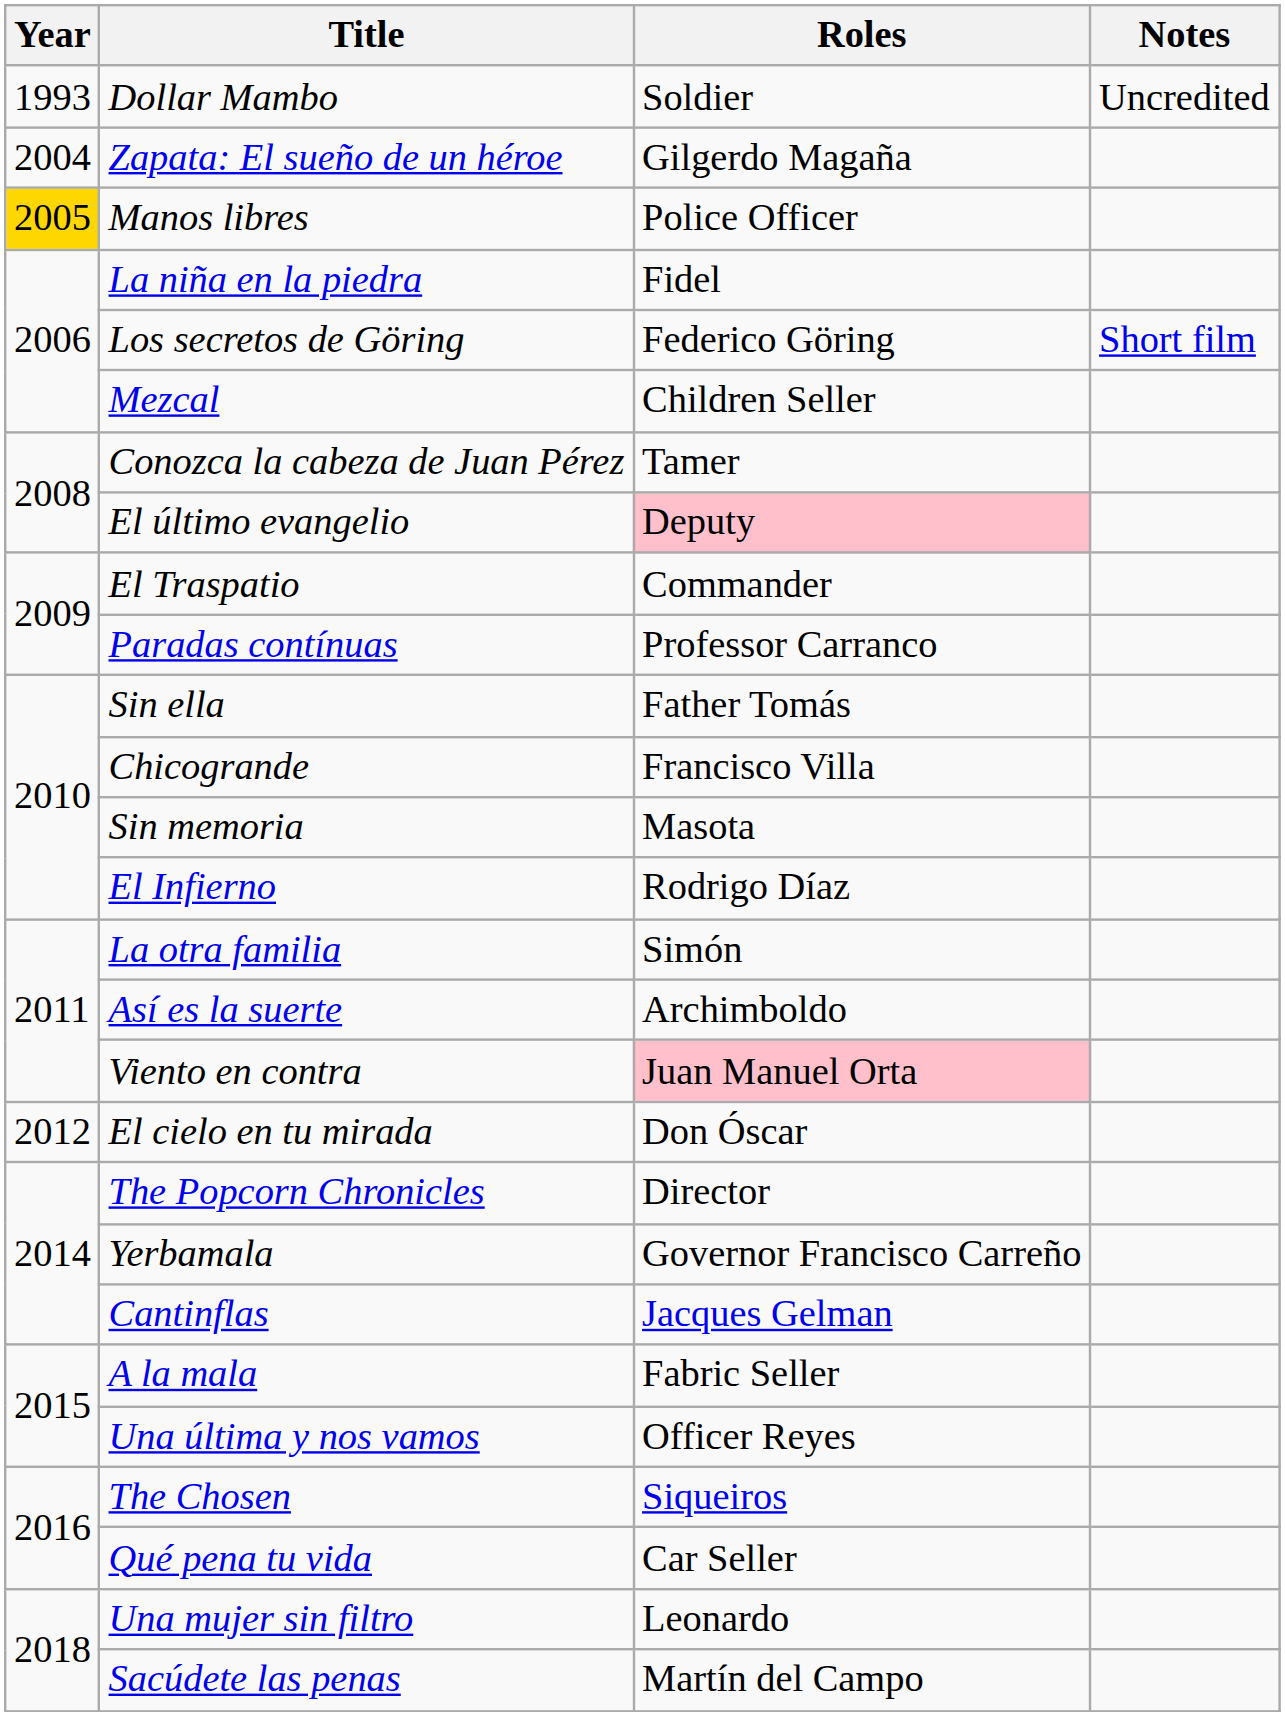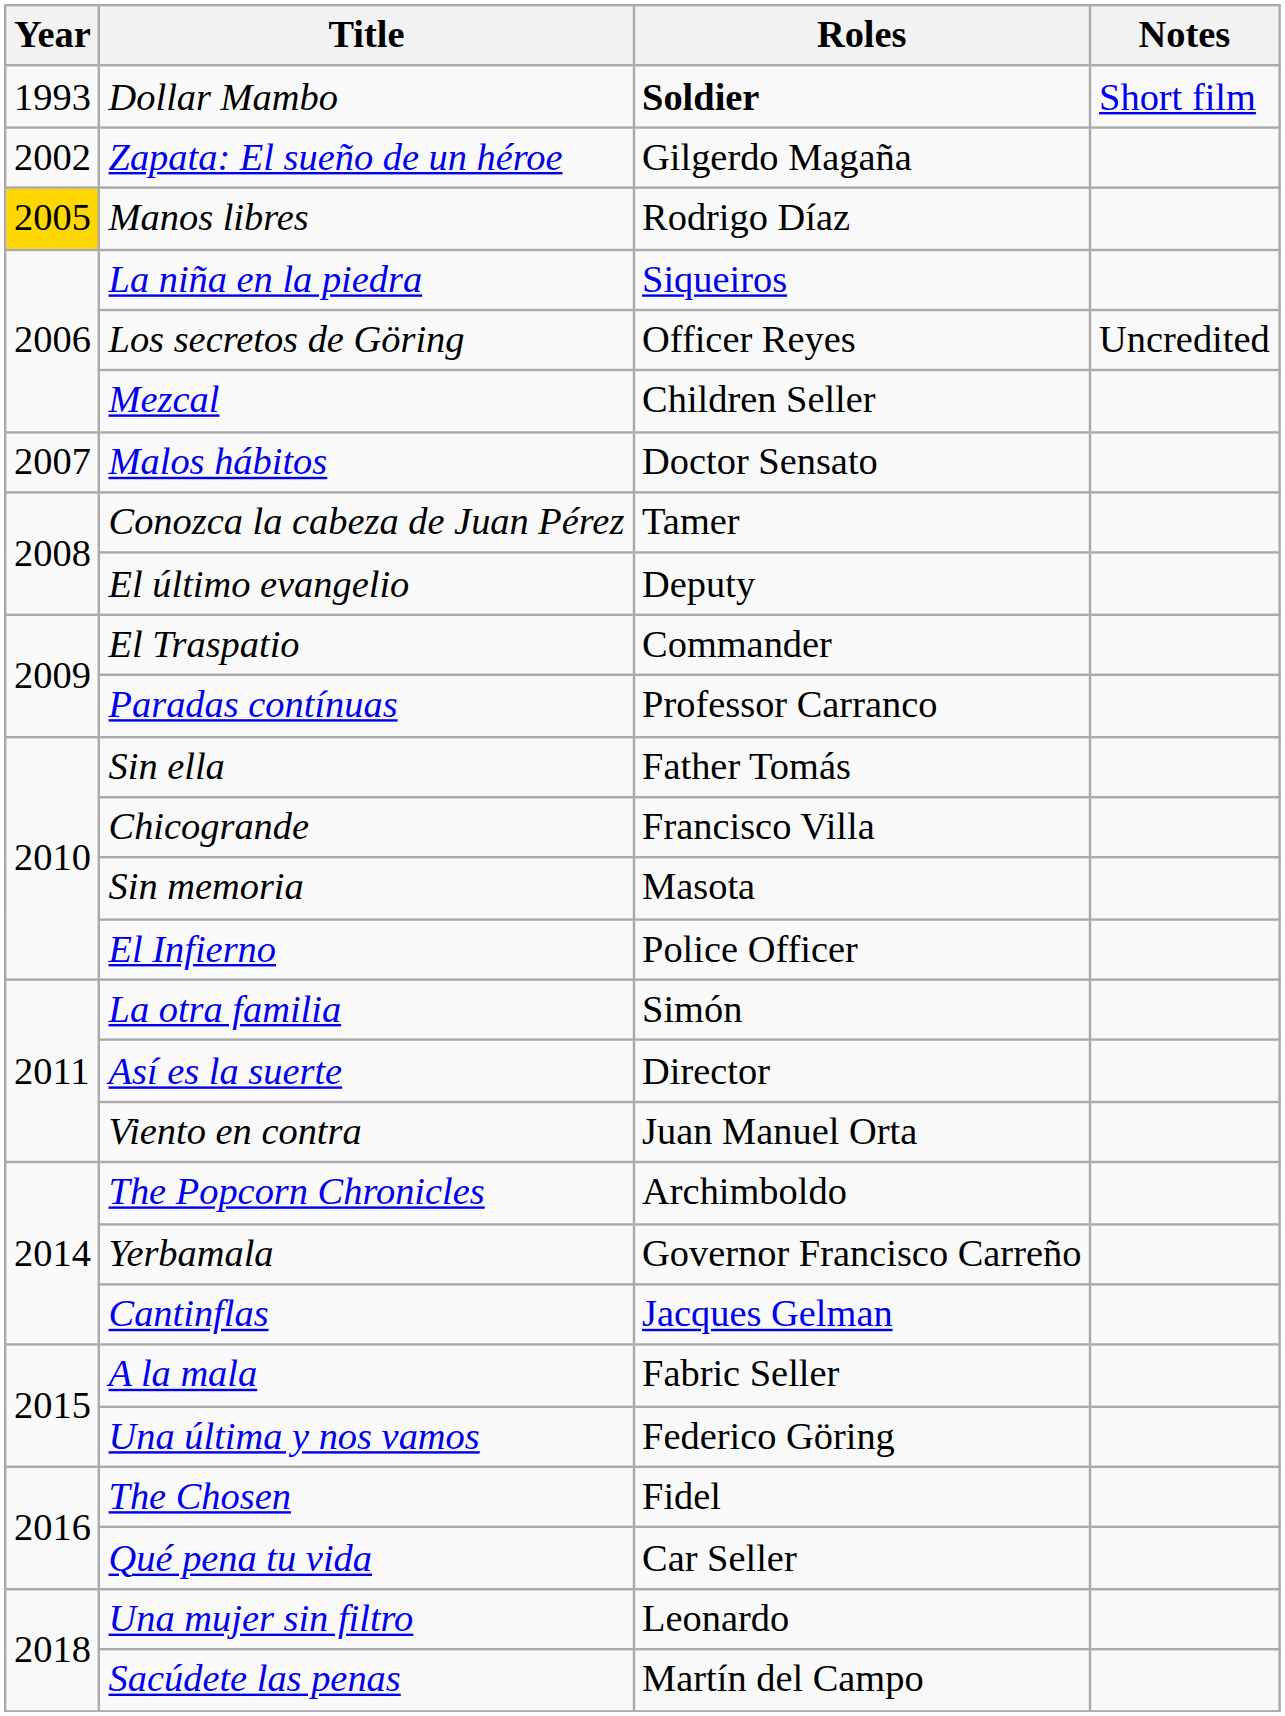Dollar Mambo | Roles: normal -> bold
Dollar Mambo | Notes: Uncredited -> Short film
Zapata: El sueño de un héroe | Year: 2004 -> 2002
Manos libres | Roles: Police Officer -> Rodrigo Díaz
La niña en la piedra | Roles: Fidel -> Siqueiros
Los secretos de Göring | Roles: Federico Göring -> Officer Reyes
Los secretos de Göring | Notes: Short film -> Uncredited
+ row: 2007 | Malos hábitos | Doctor Sensato
El último evangelio | Roles: pink background -> no background
El Infierno | Roles: Rodrigo Díaz -> Police Officer
Así es la suerte | Roles: Archimboldo -> Director
Viento en contra | Roles: pink background -> no background
- row: 2012 | El cielo en tu mirada | Don Óscar
The Popcorn Chronicles | Roles: Director -> Archimboldo
Una última y nos vamos | Roles: Officer Reyes -> Federico Göring
The Chosen | Roles: Siqueiros -> Fidel
